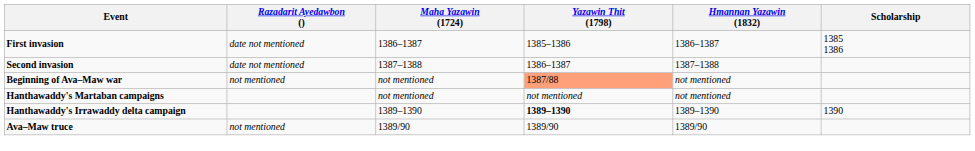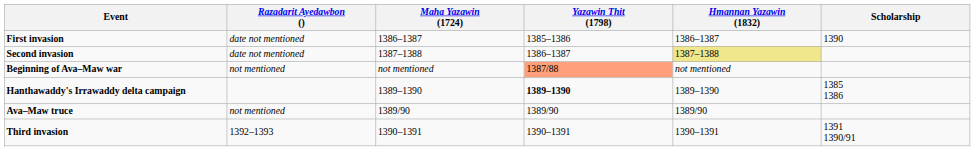First invasion | Scholarship: 1385 1386 -> 1390
Second invasion | Hmannan Yazawin (1832): no background -> khaki background
- row: Hanthawaddy's Martaban campaigns | not mentioned | not mentioned | not mentioned
Hanthawaddy's Irrawaddy delta campaign | Scholarship: 1390 -> 1385 1386
+ row: Third invasion | 1392–1393 | 1390–1391 | 1390–1391 | 1390–1391 | 1391 1390/91
